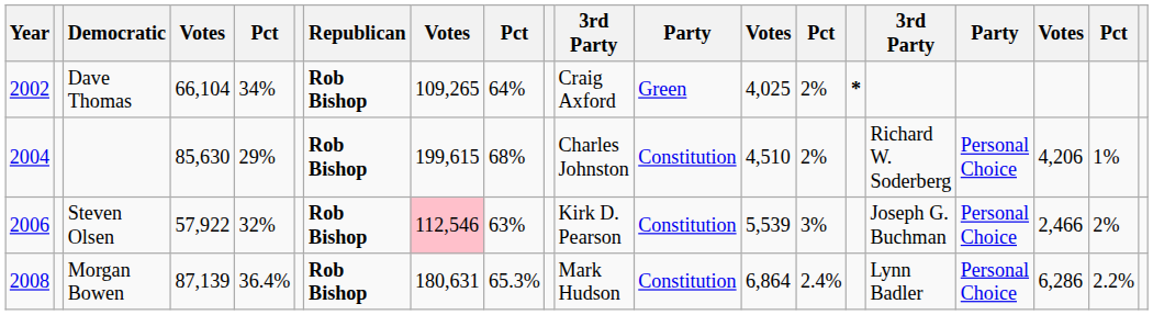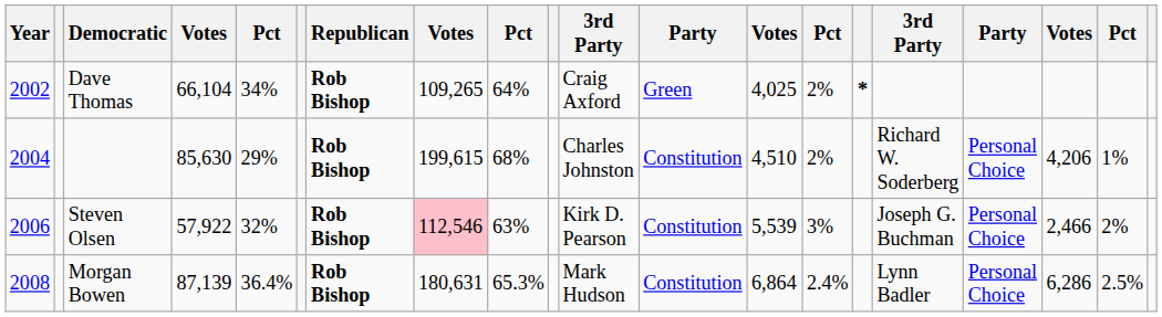Morgan Bowen | column 19: 2.2% -> 2.5%
